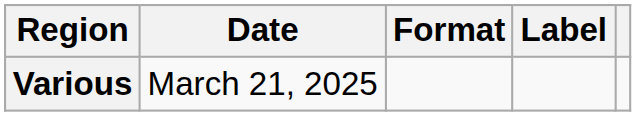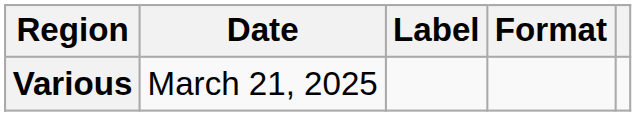columns swapped: Format <-> Label
